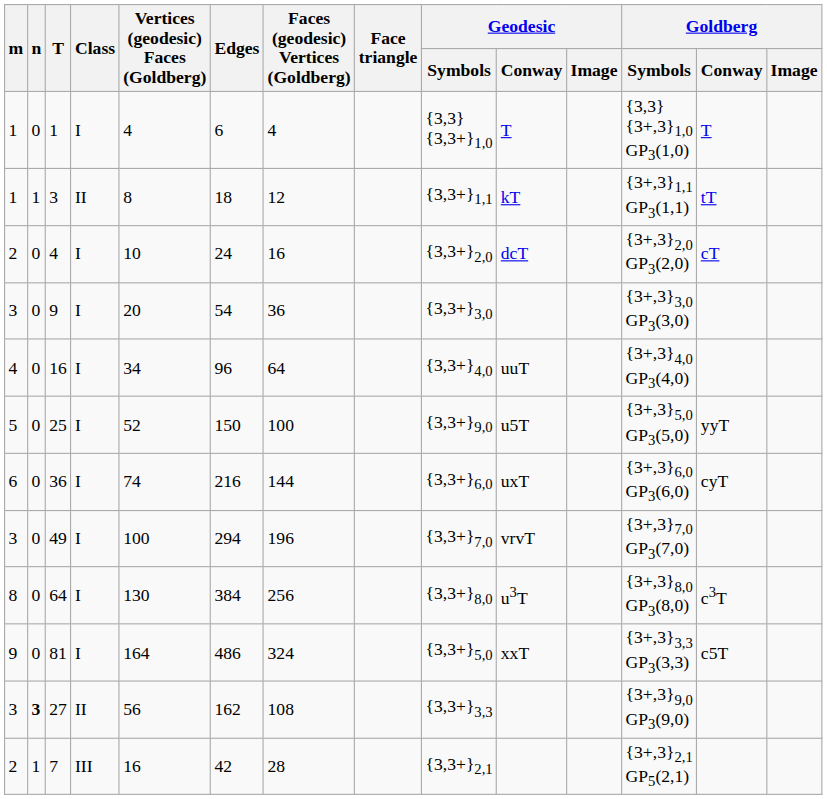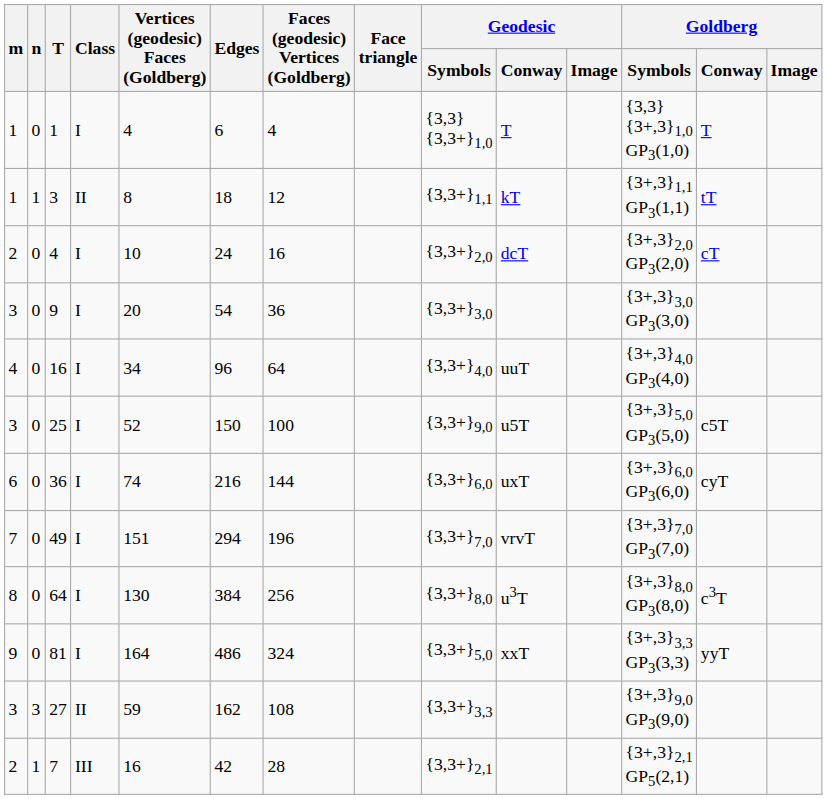25 | m: 5 -> 3
25 | Goldberg / Conway: yyT -> c5T
49 | m: 3 -> 7
49 | Vertices (geodesic) Faces (Goldberg): 100 -> 151
81 | Goldberg / Conway: c5T -> yyT
27 | n: bold -> normal
27 | Vertices (geodesic) Faces (Goldberg): 56 -> 59
